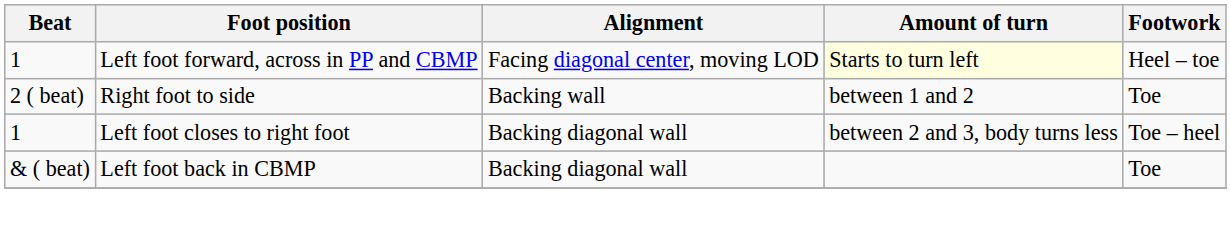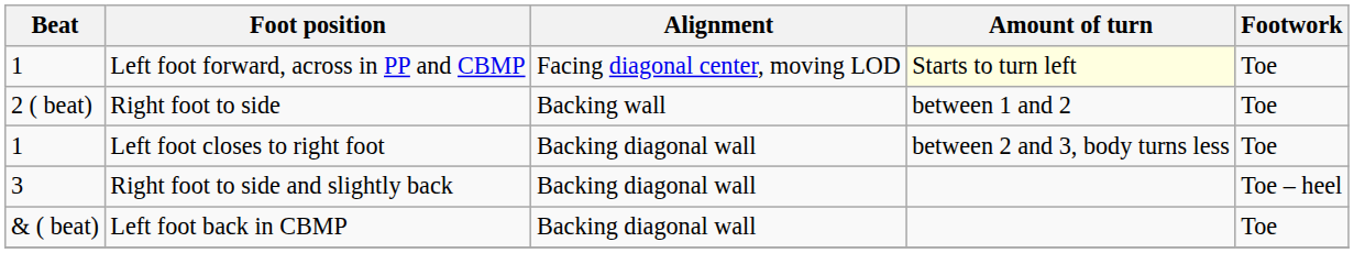Left foot forward, across in PP and CBMP | Footwork: Heel – toe -> Toe
Left foot closes to right foot | Footwork: Toe – heel -> Toe
+ row: 3 | Right foot to side and slightly back | Backing diagonal wall | Toe – heel
